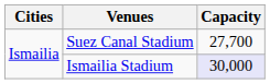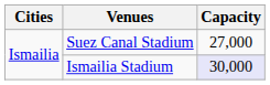Suez Canal Stadium | Capacity: 27,700 -> 27,000
